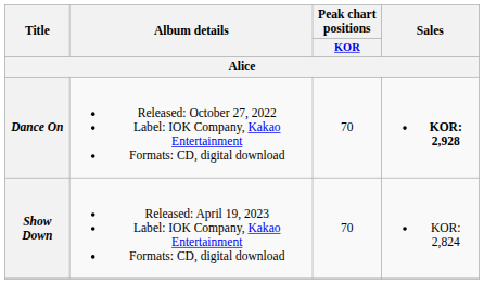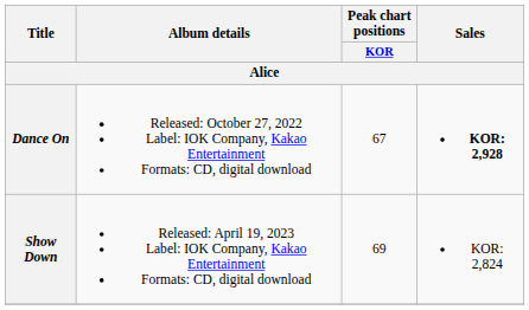Dance On | Peak chart positions / KOR: 70 -> 67
Show Down | Peak chart positions / KOR: 70 -> 69
